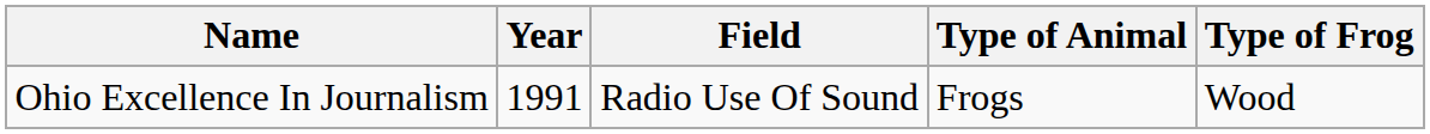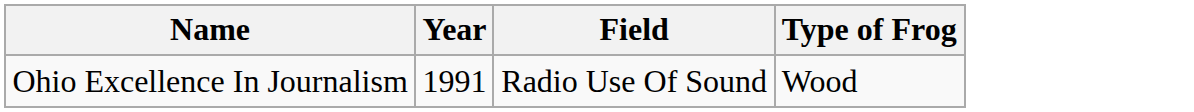- column: Type of Animal | Frogs
